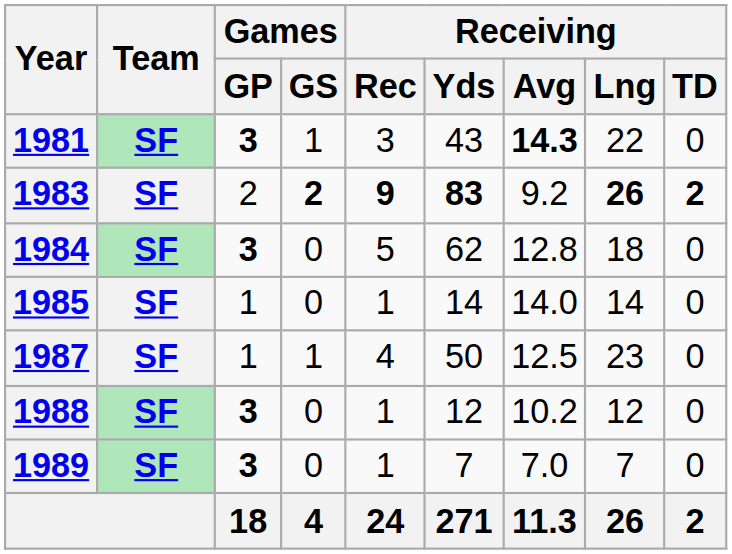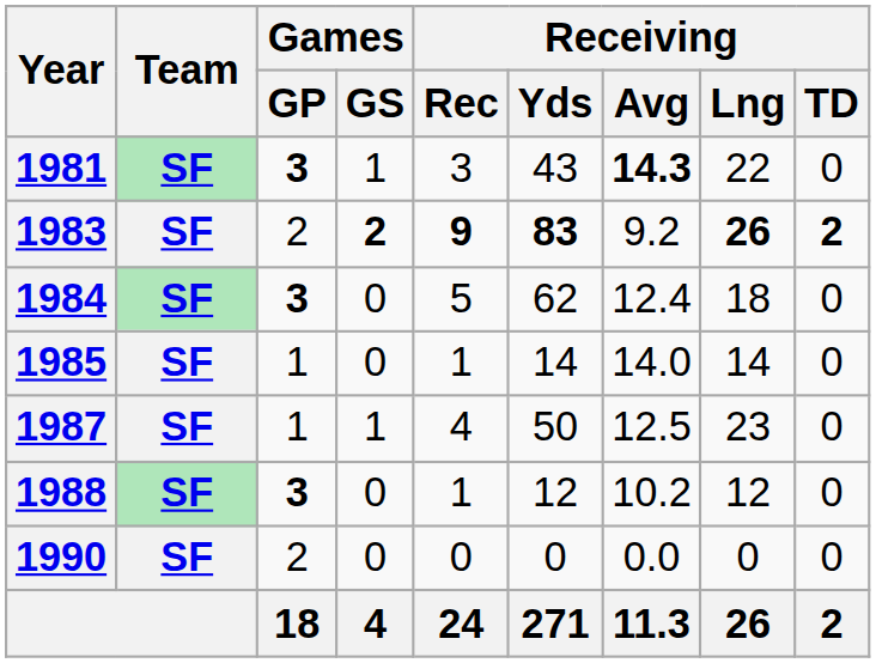1984 | Receiving / Avg: 12.8 -> 12.4
- row: 1989 | SF | 3 | 0 | 1 | 7 | 7.0 | 7 | 0
+ row: 1990 | SF | 2 | 0 | 0 | 0 | 0.0 | 0 | 0
